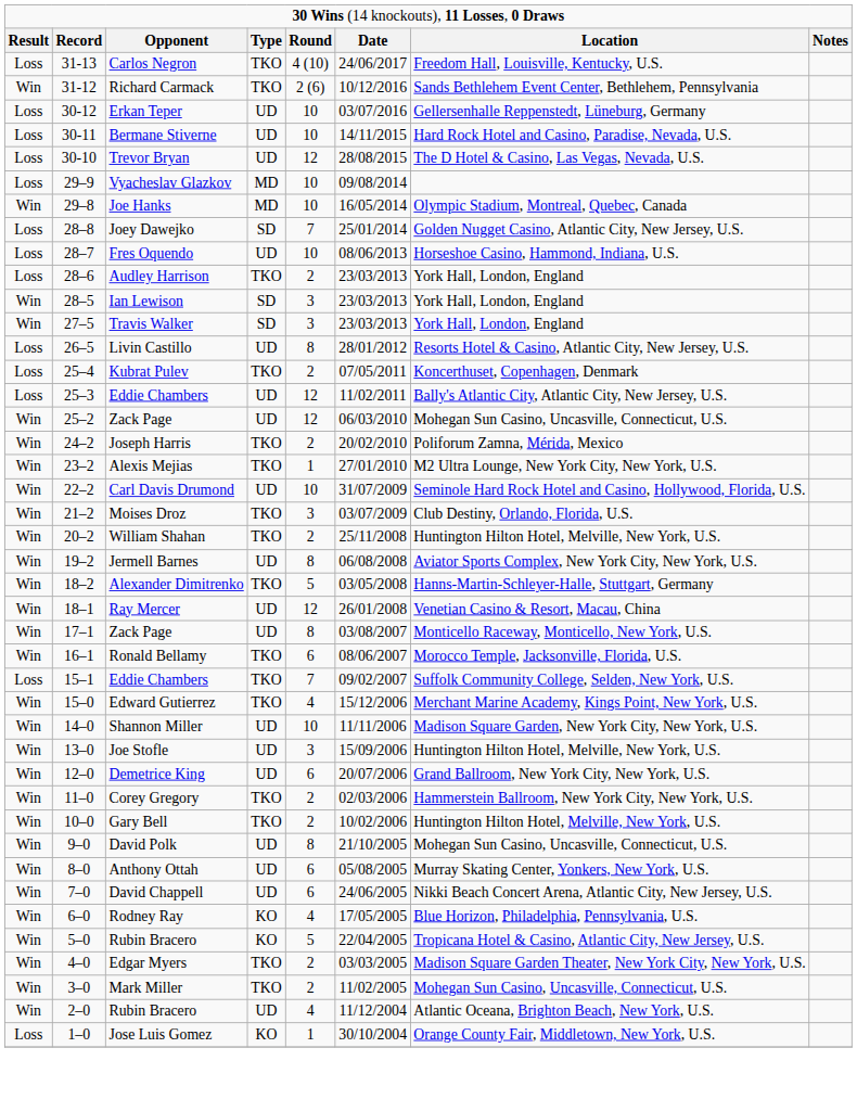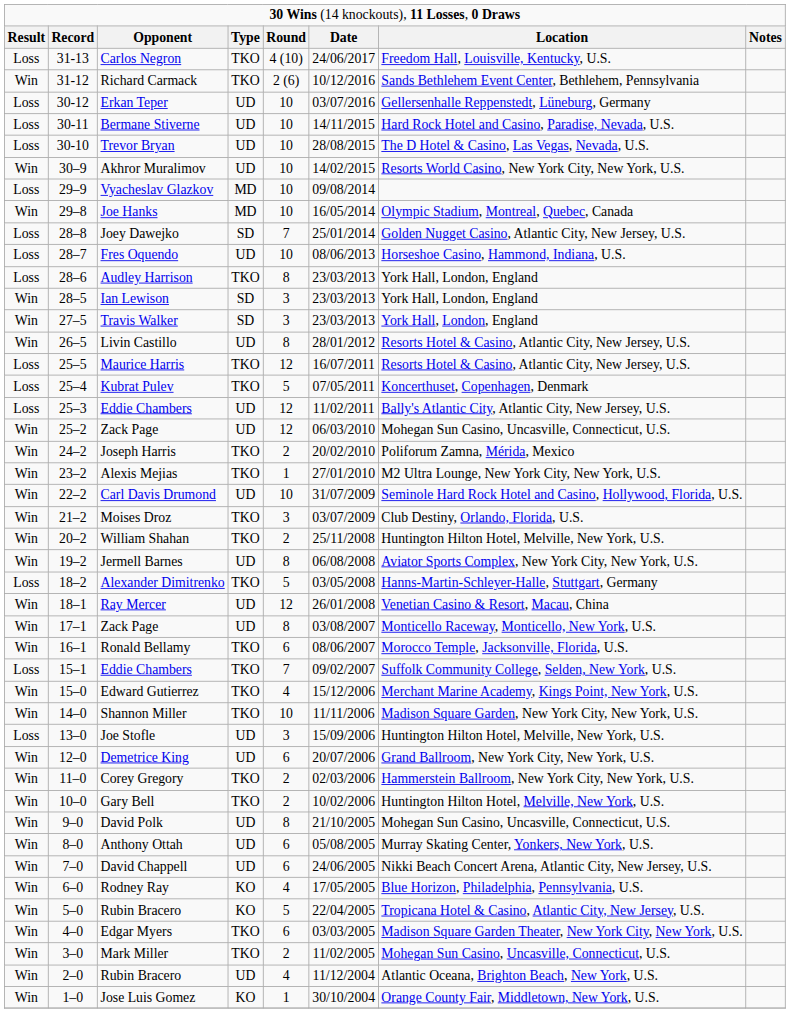Trevor Bryan | column 5: 12 -> 10
+ row: Win | 30–9 | Akhror Muralimov | UD | 10 | 14/02/2015 | Resorts World Casino, New York City, New York, U.S.
Audley Harrison | column 5: 2 -> 8
Livin Castillo | column 1: Loss -> Win
+ row: Loss | 25–5 | Maurice Harris | TKO | 12 | 16/07/2011 | Resorts Hotel & Casino, Atlantic City, New Jersey, U.S.
Kubrat Pulev | column 5: 2 -> 5
Alexander Dimitrenko | column 1: Win -> Loss
Shannon Miller | column 4: UD -> TKO
Joe Stofle | column 1: Win -> Loss
Edgar Myers | column 5: 2 -> 6
Jose Luis Gomez | column 1: Loss -> Win
